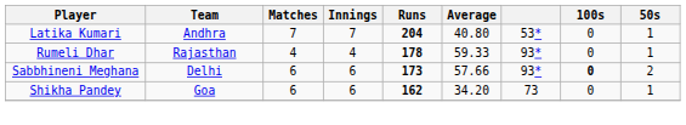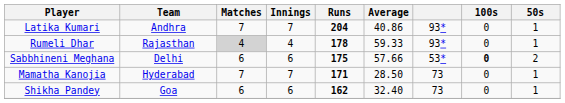Latika Kumari | Average: 40.80 -> 40.86
Latika Kumari | column 7: 53* -> 93*
Rumeli Dhar | Matches: no background -> lightgrey background
Sabbhineni Meghana | Runs: 173 -> 175
Sabbhineni Meghana | column 7: 93* -> 53*
+ row: Mamatha Kanojia | Hyderabad | 7 | 7 | 171 | 28.50 | 73 | 0 | 1
Shikha Pandey | Average: 34.20 -> 32.40
